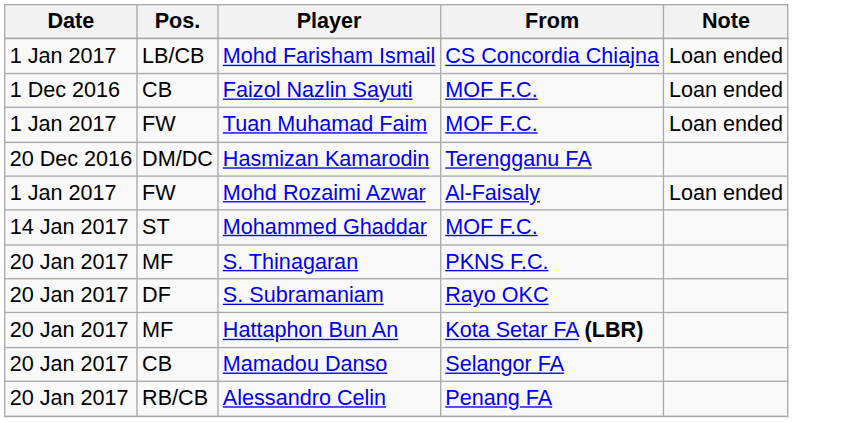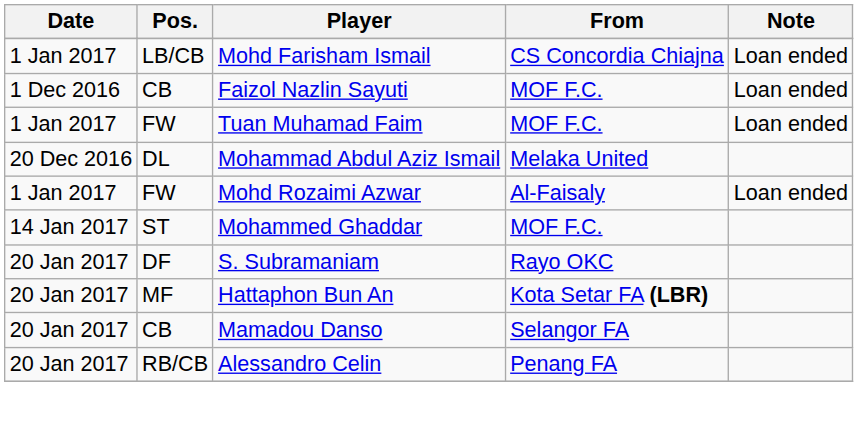+ row: 20 Dec 2016 | DL | Mohammad Abdul Aziz Ismail | Melaka United
- row: 20 Dec 2016 | DM/DC | Hasmizan Kamarodin | Terengganu FA
- row: 20 Jan 2017 | MF | S. Thinagaran | PKNS F.C.
